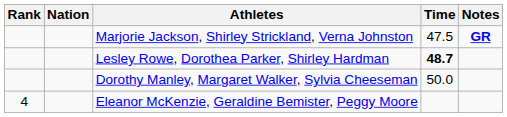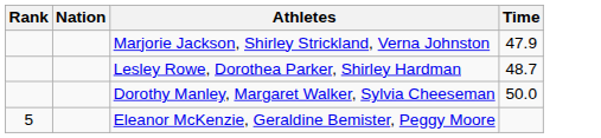- column: Notes | GR
Marjorie Jackson, Shirley Strickland, Verna Johnston | Time: 47.5 -> 47.9
Lesley Rowe, Dorothea Parker, Shirley Hardman | Time: bold -> normal
Eleanor McKenzie, Geraldine Bemister, Peggy Moore | Rank: 4 -> 5
